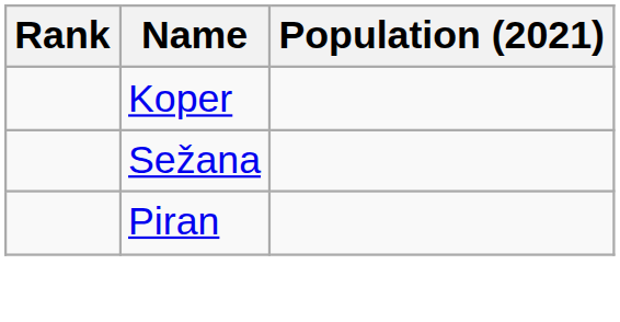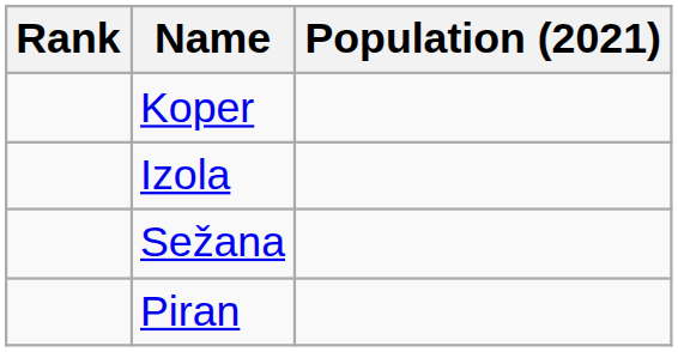+ row: Izola
